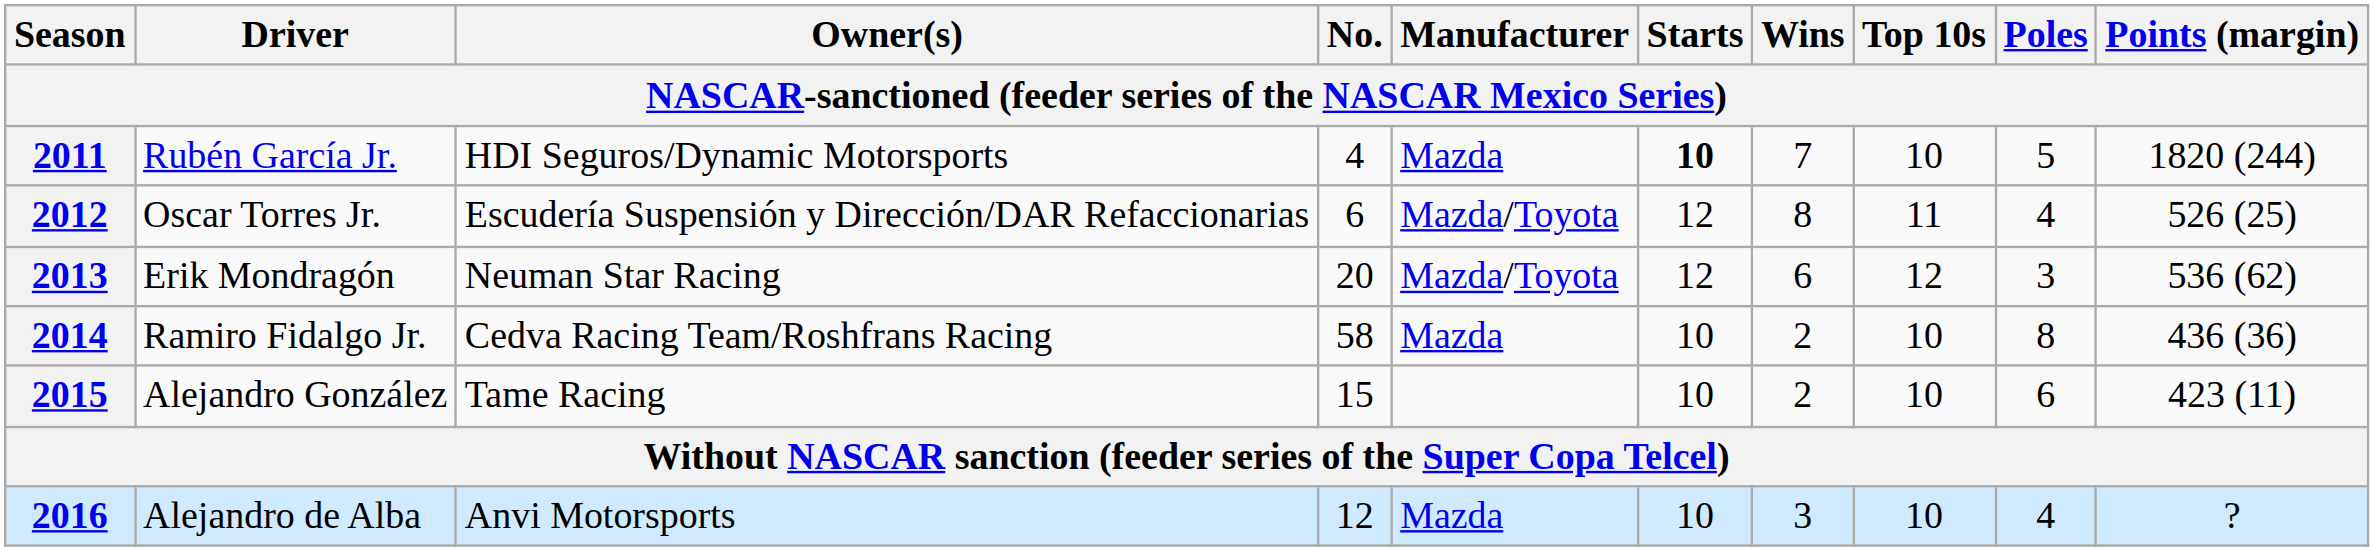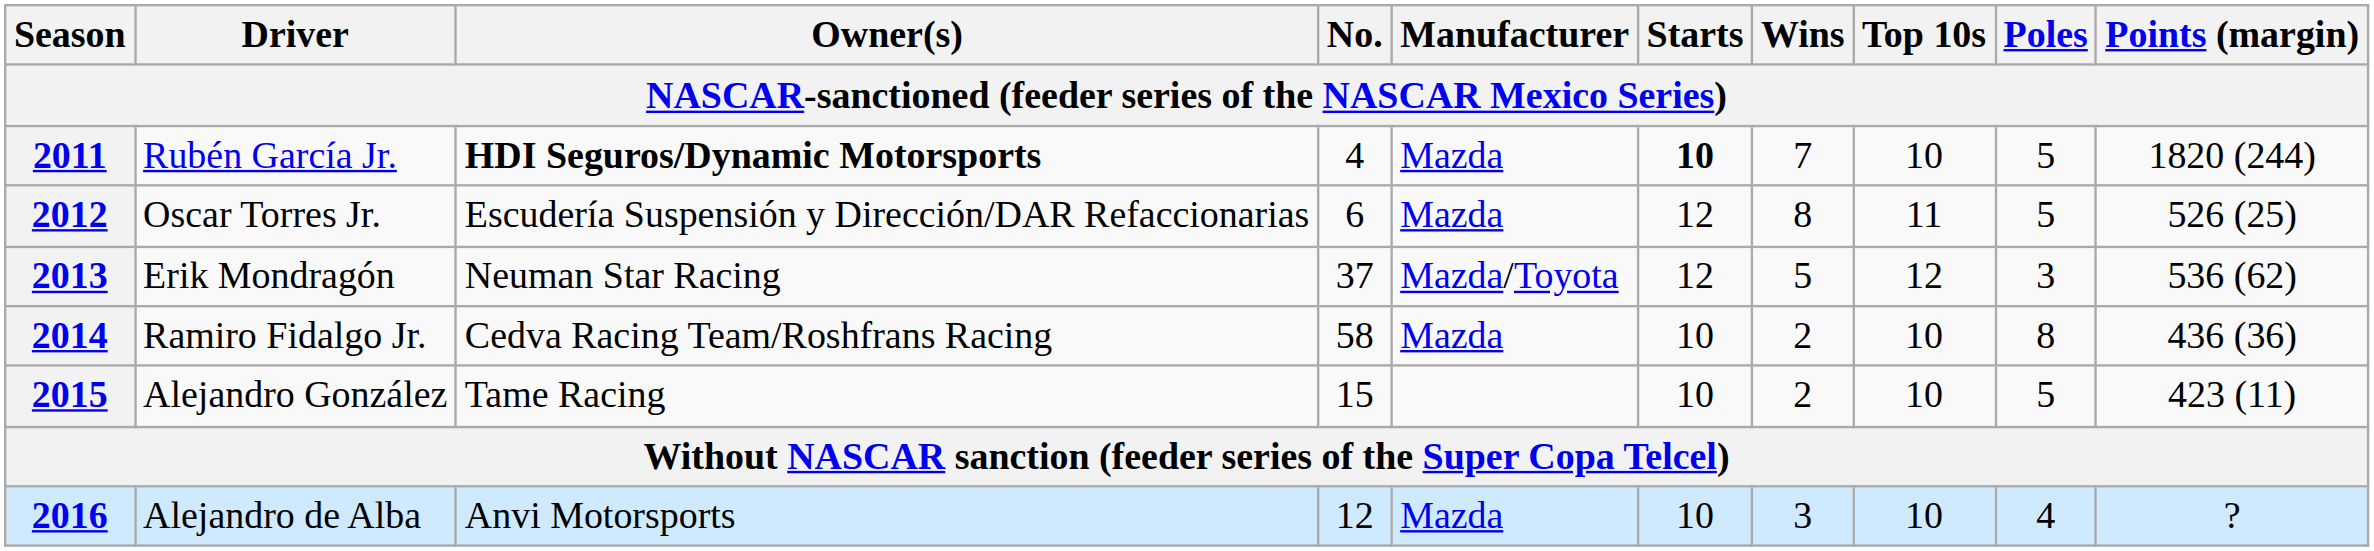Rubén García Jr. | Owner(s): normal -> bold
Oscar Torres Jr. | Manufacturer: Mazda/Toyota -> Mazda
Oscar Torres Jr. | Poles: 4 -> 5
Erik Mondragón | No.: 20 -> 37
Erik Mondragón | Wins: 6 -> 5
Alejandro González | Poles: 6 -> 5
